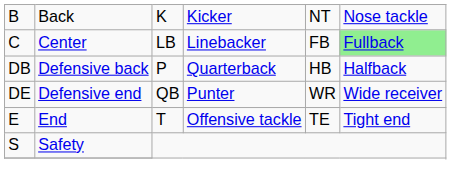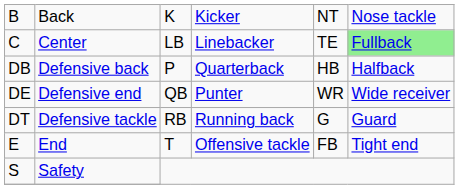C | column 5: FB -> TE
+ row: DT | Defensive tackle | RB | Running back | G | Guard
E | column 5: TE -> FB
